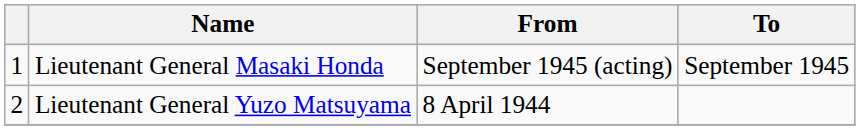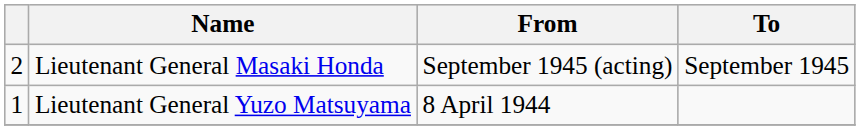Lieutenant General Masaki Honda | column 1: 1 -> 2
Lieutenant General Yuzo Matsuyama | column 1: 2 -> 1
